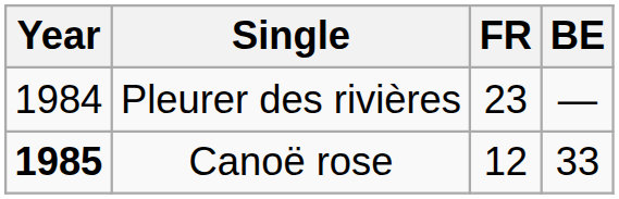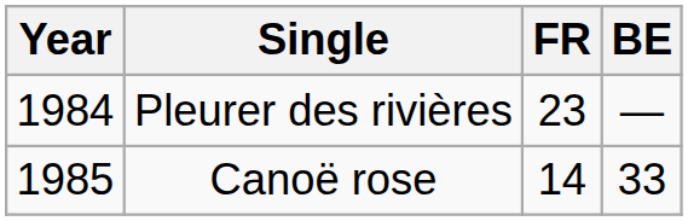Canoë rose | Year: bold -> normal
Canoë rose | FR: 12 -> 14
